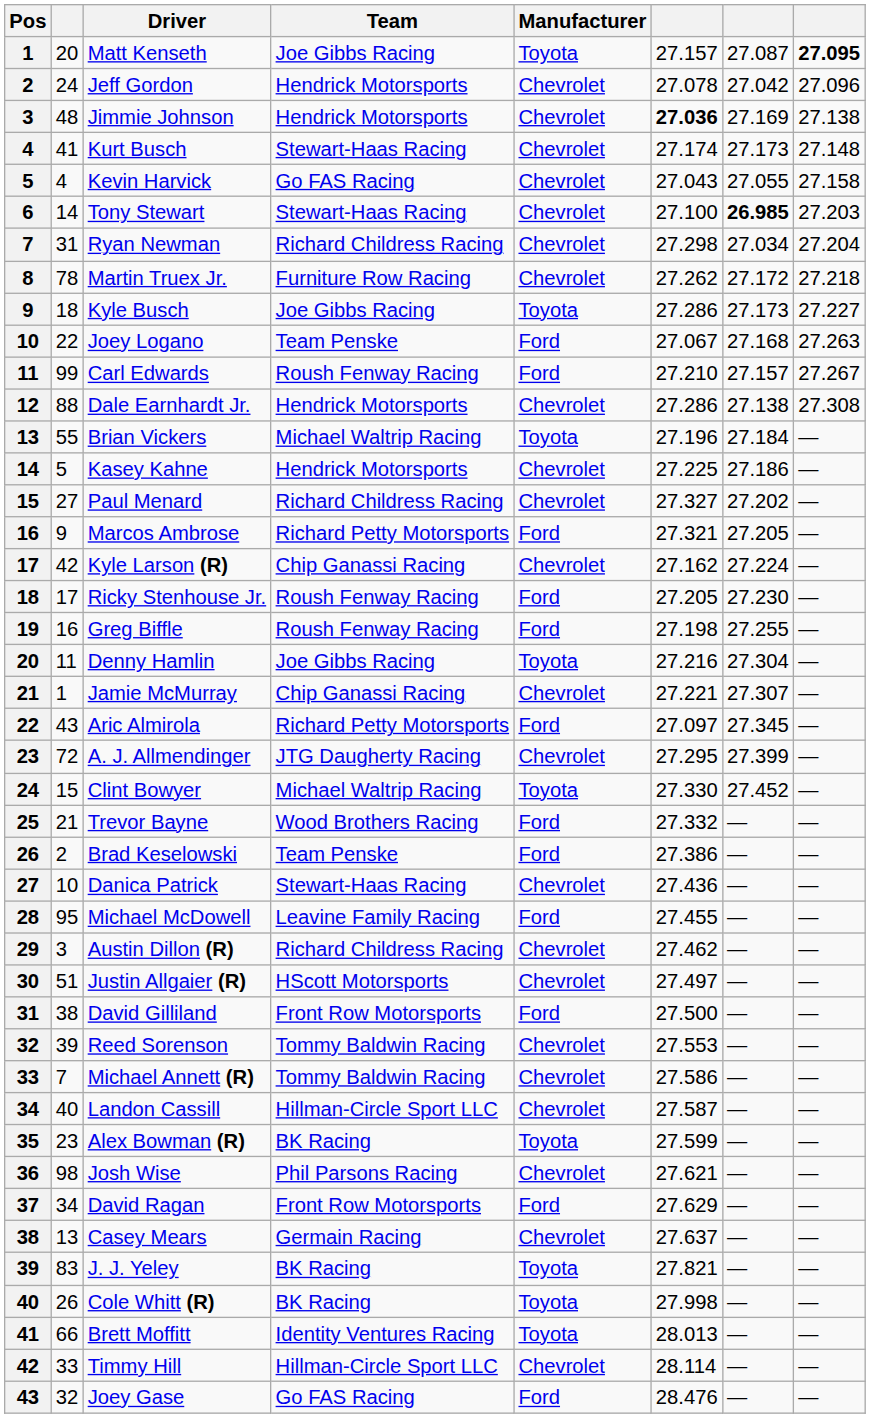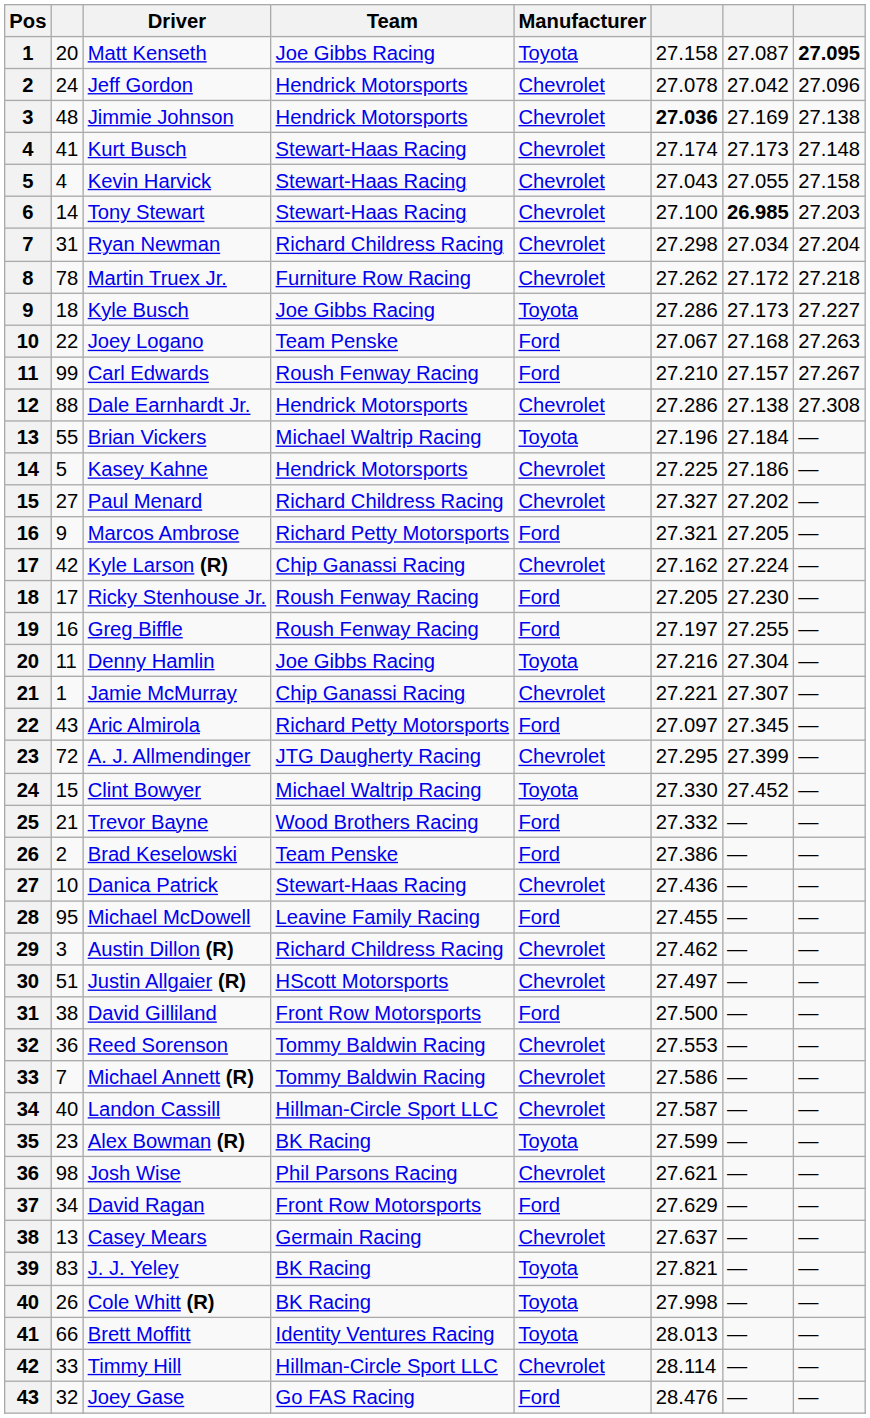Matt Kenseth | column 6: 27.157 -> 27.158
Kevin Harvick | Team: Go FAS Racing -> Stewart-Haas Racing
Greg Biffle | column 6: 27.198 -> 27.197
Reed Sorenson | column 2: 39 -> 36
